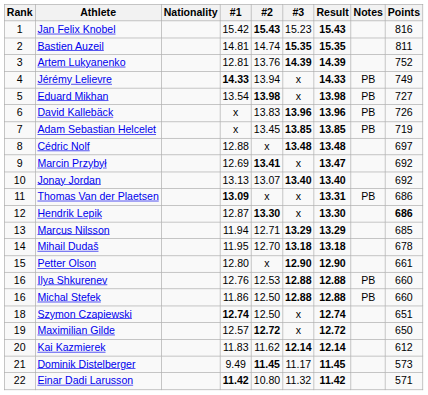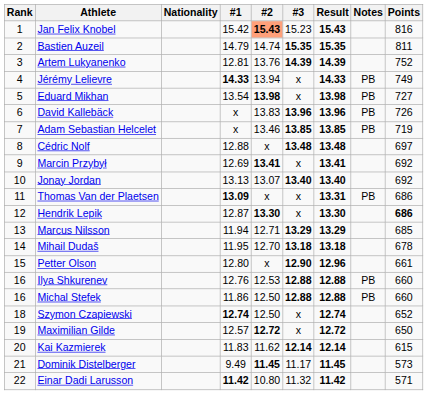Jan Felix Knobel | #2: no background -> lightsalmon background
Bastien Auzeil | #1: 14.81 -> 14.79
Adam Sebastian Helcelet | #2: 13.45 -> 13.46
Marcin Przybył | Result: 13.47 -> 13.41
Petter Olson | Result: 12.90 -> 12.96
Szymon Czapiewski | Points: 651 -> 652
Kai Kazmierek | Points: 612 -> 615
